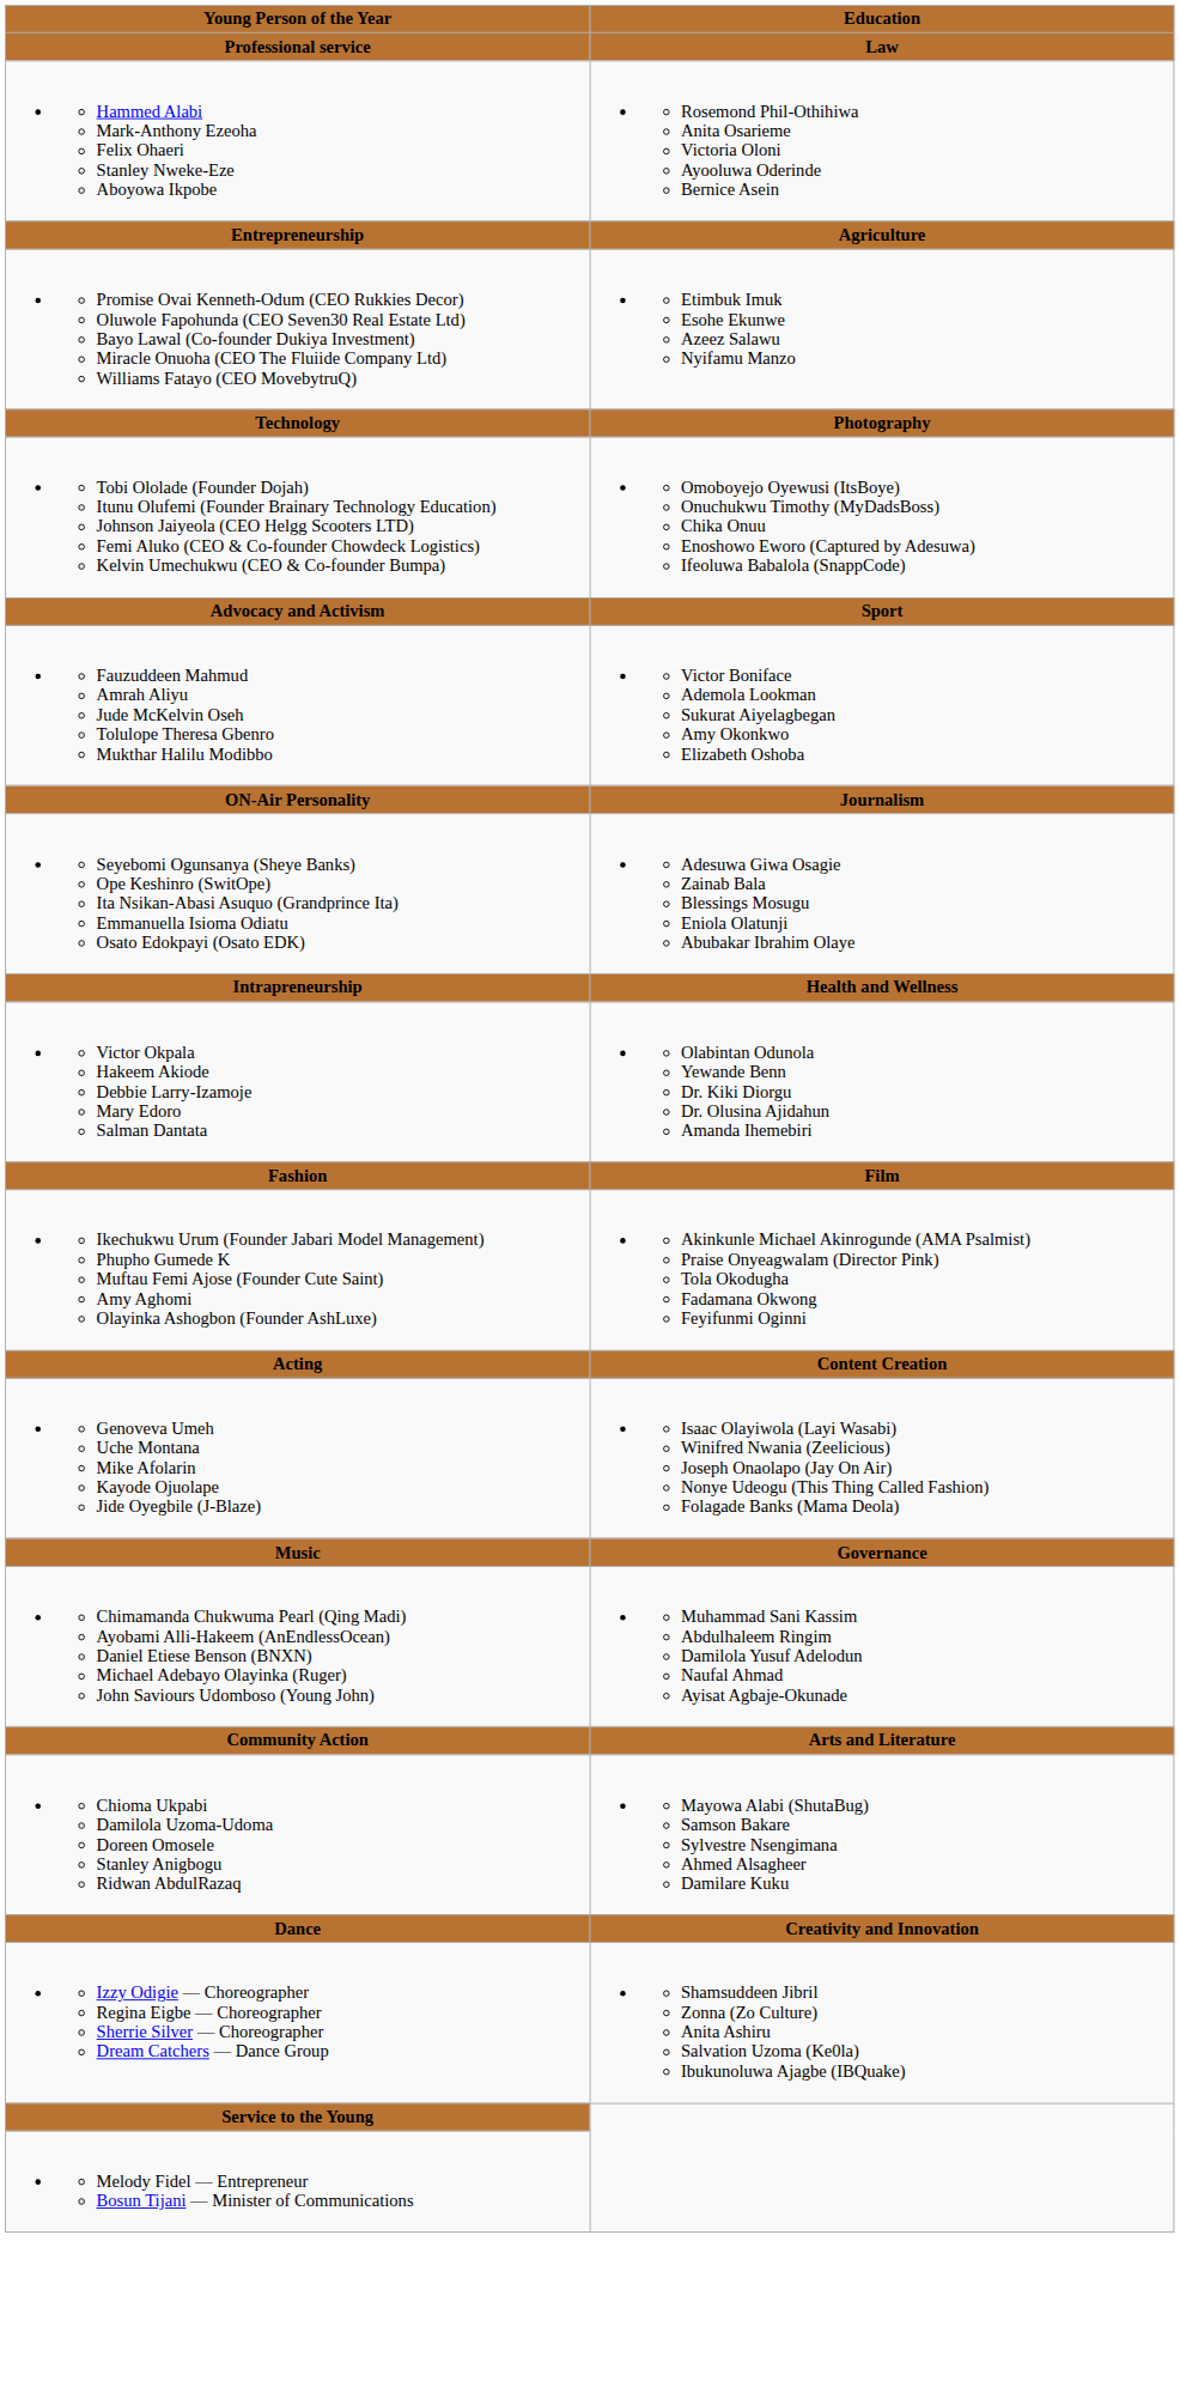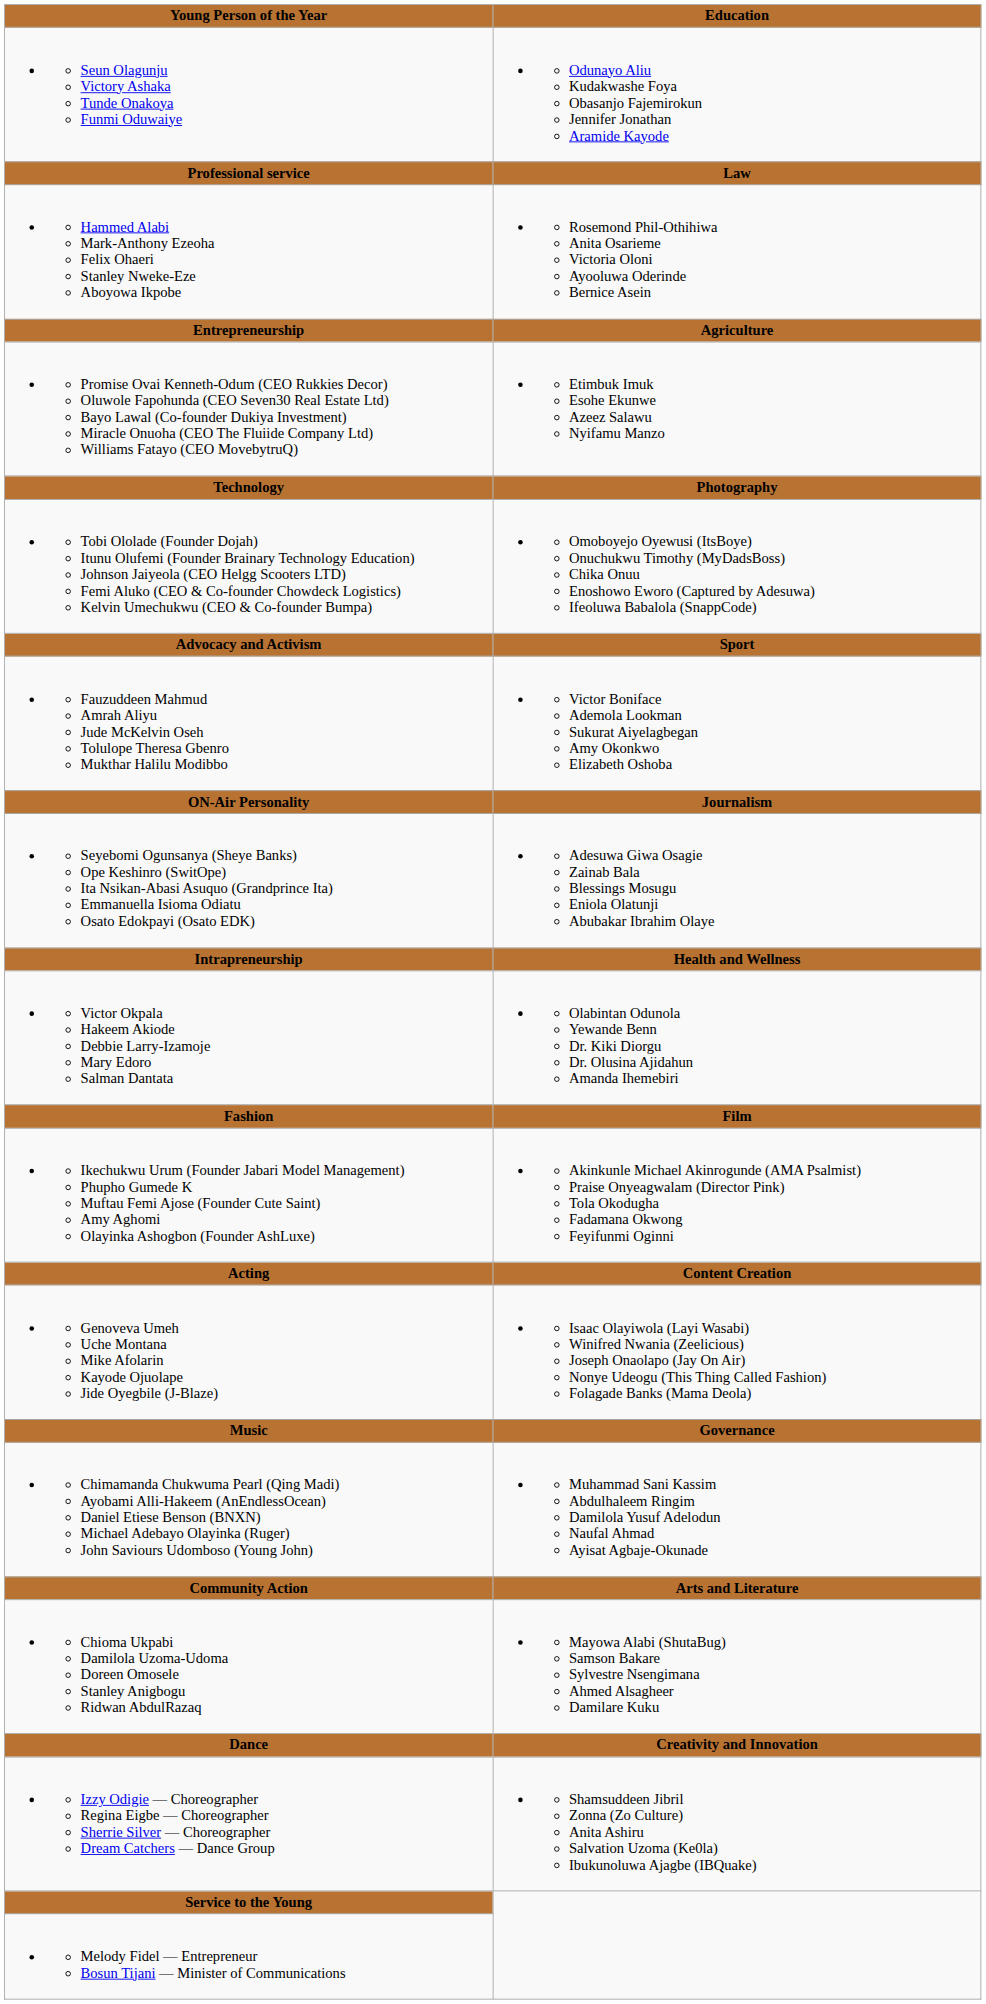+ row: Seun Olagunju Victory Ashaka Tunde Onakoya Funmi Oduwaiye | Odunayo Aliu Kudakwashe Foya Obasanjo Fajemirokun Jennifer Jonathan Aramide Kayode
